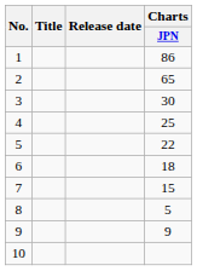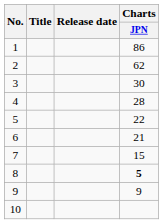2 | Charts / JPN: 65 -> 62
4 | Charts / JPN: 25 -> 28
6 | Charts / JPN: 18 -> 21
8 | Charts / JPN: normal -> bold
